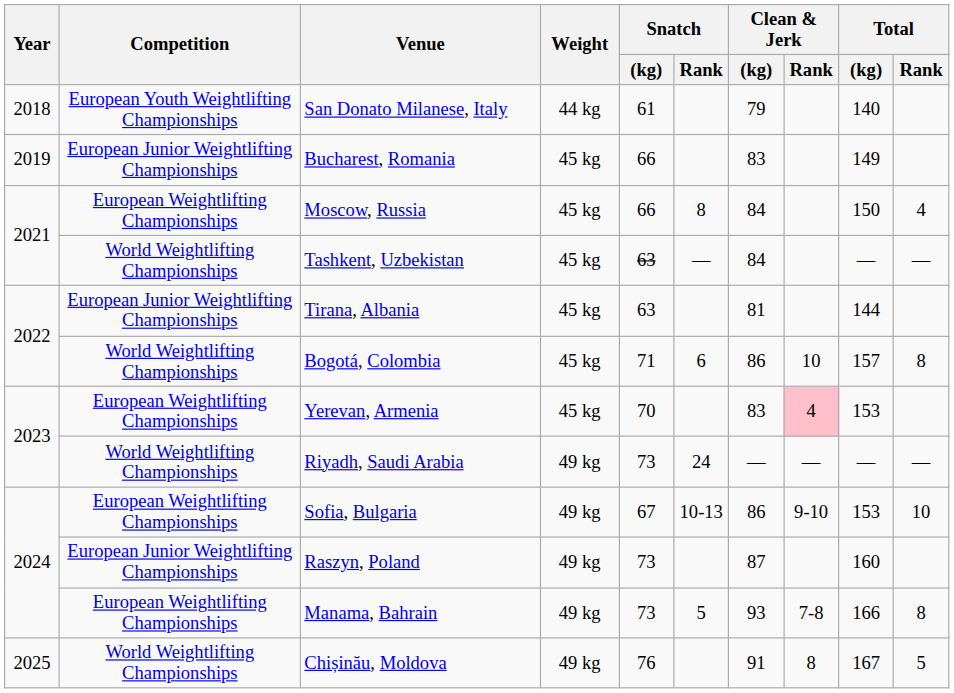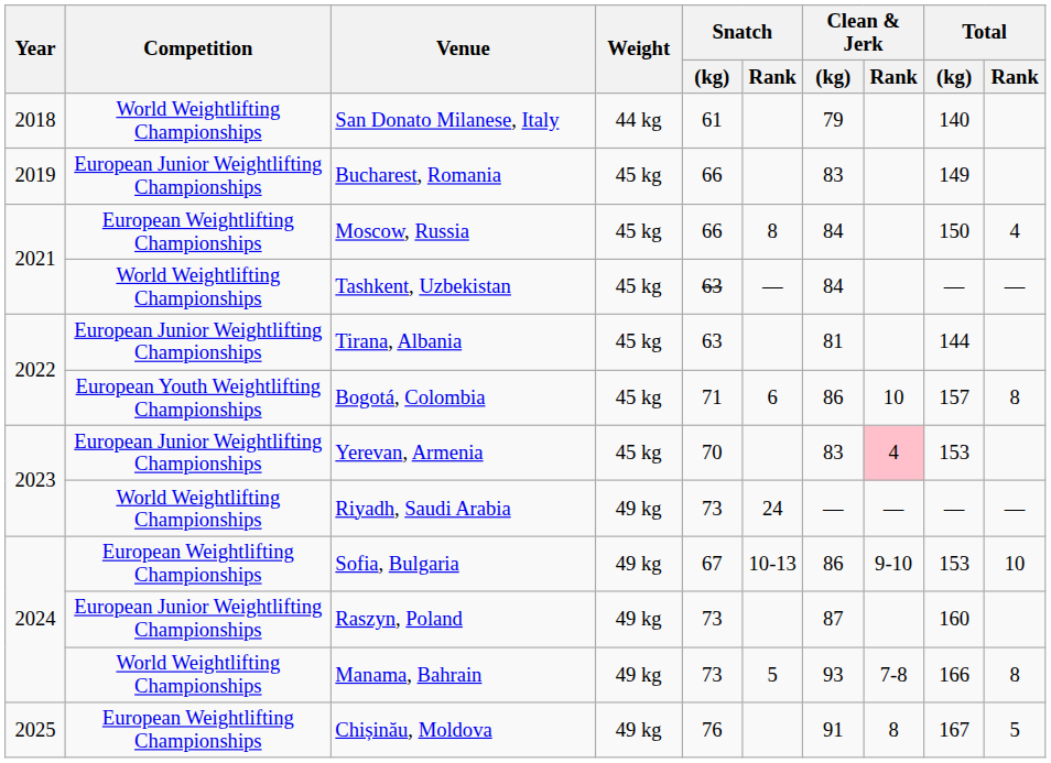San Donato Milanese, Italy | Competition: European Youth Weightlifting Championships -> World Weightlifting Championships
Bogotá, Colombia | Competition: World Weightlifting Championships -> European Youth Weightlifting Championships
Yerevan, Armenia | Competition: European Weightlifting Championships -> European Junior Weightlifting Championships
Manama, Bahrain | Competition: European Weightlifting Championships -> World Weightlifting Championships
Chișinău, Moldova | Competition: World Weightlifting Championships -> European Weightlifting Championships
